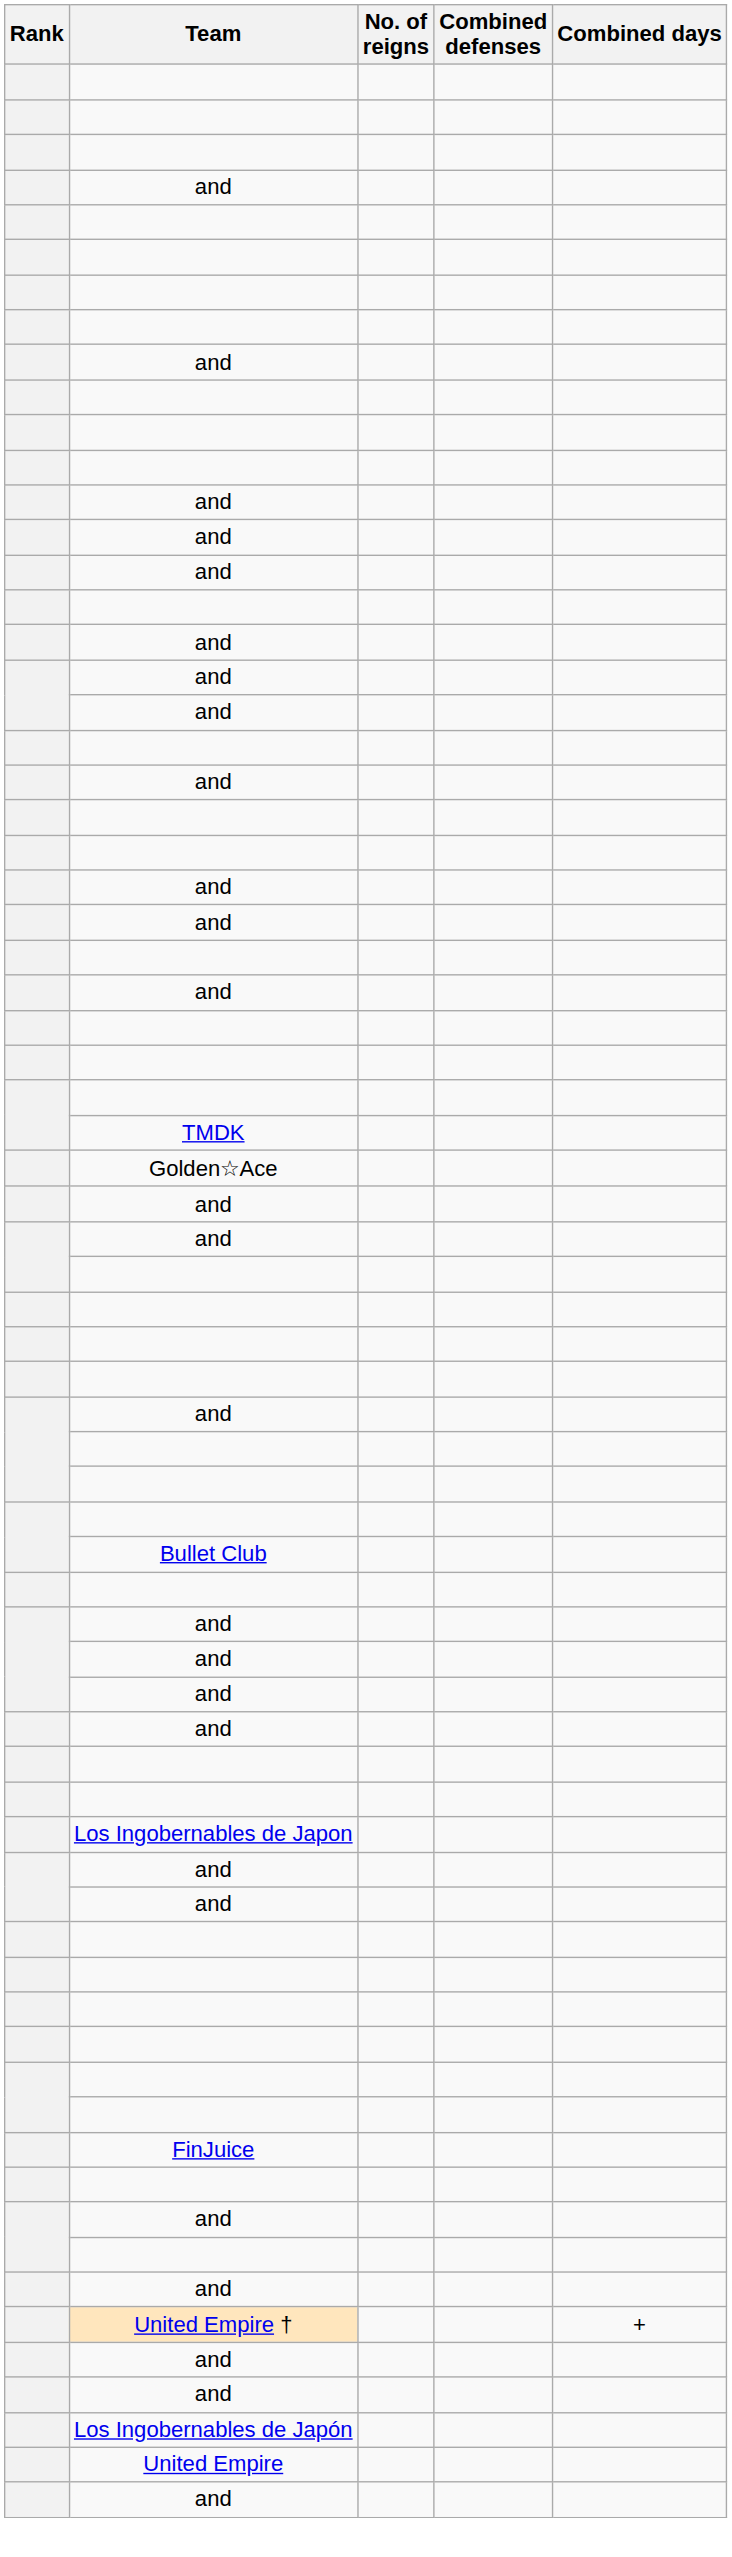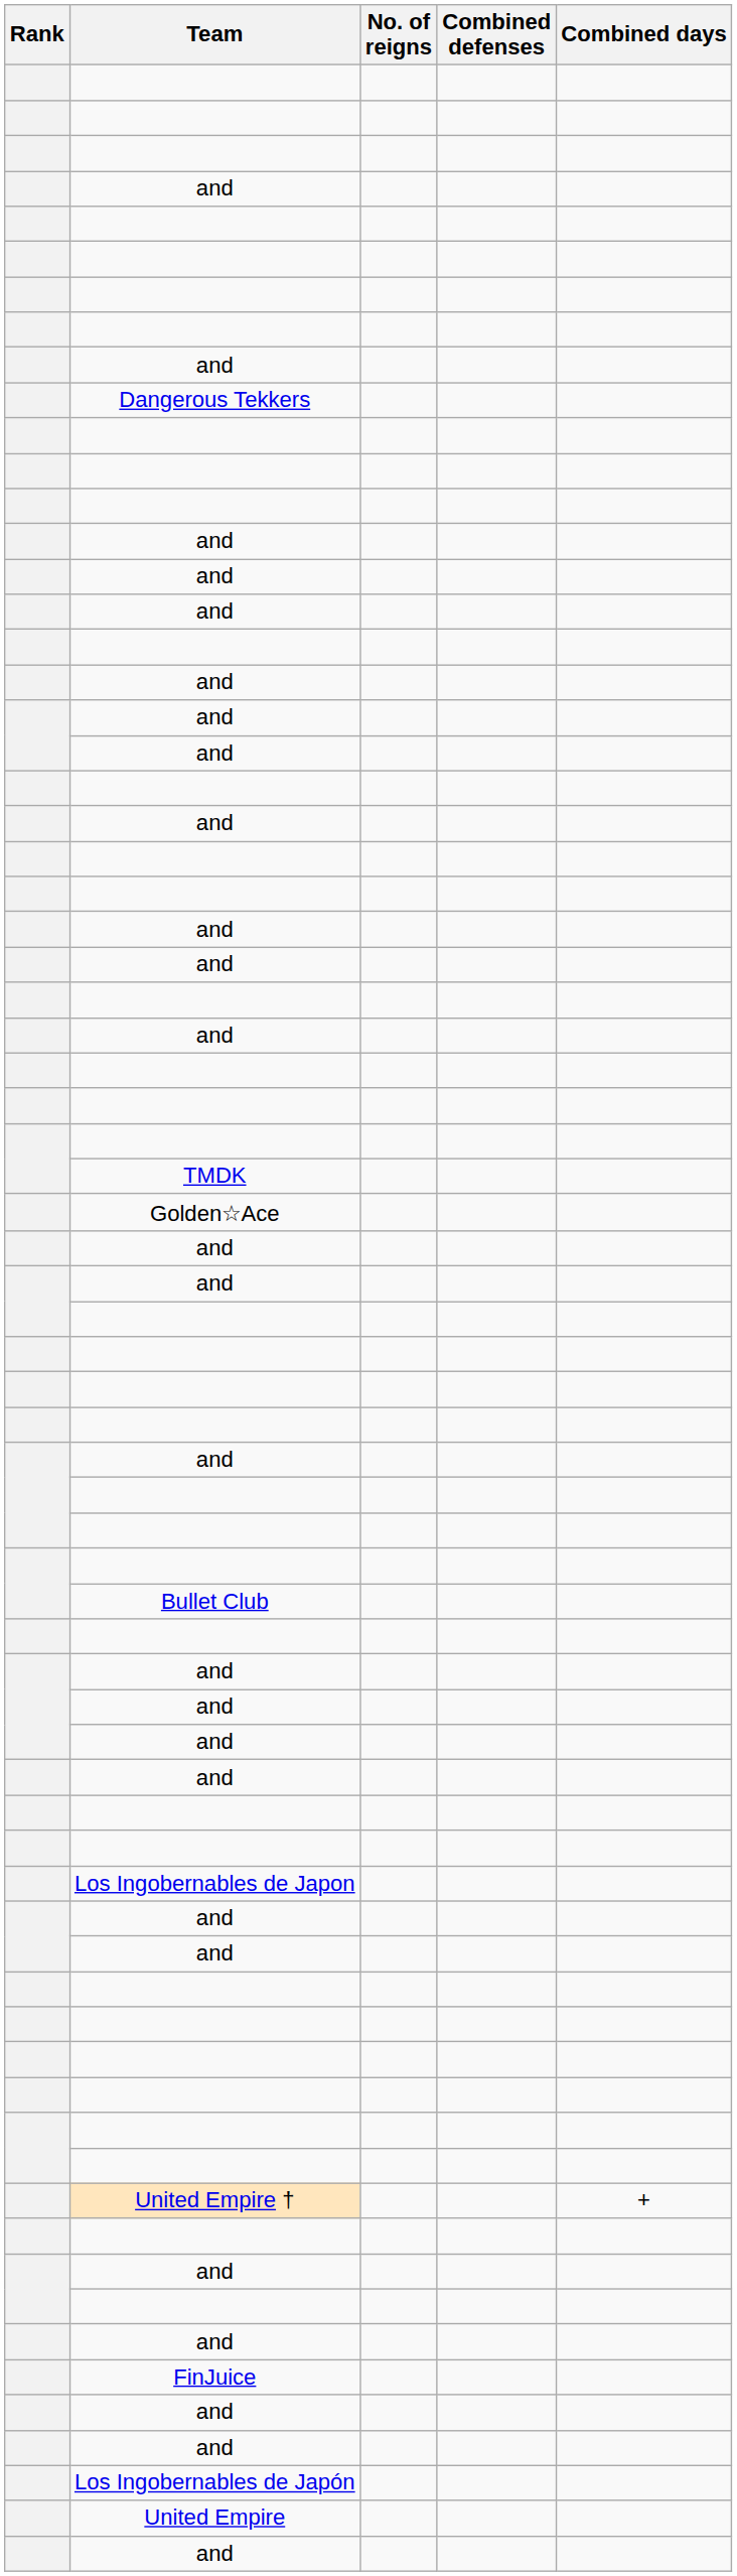+ row: Dangerous Tekkers
rows swapped: United Empire † <-> FinJuice
